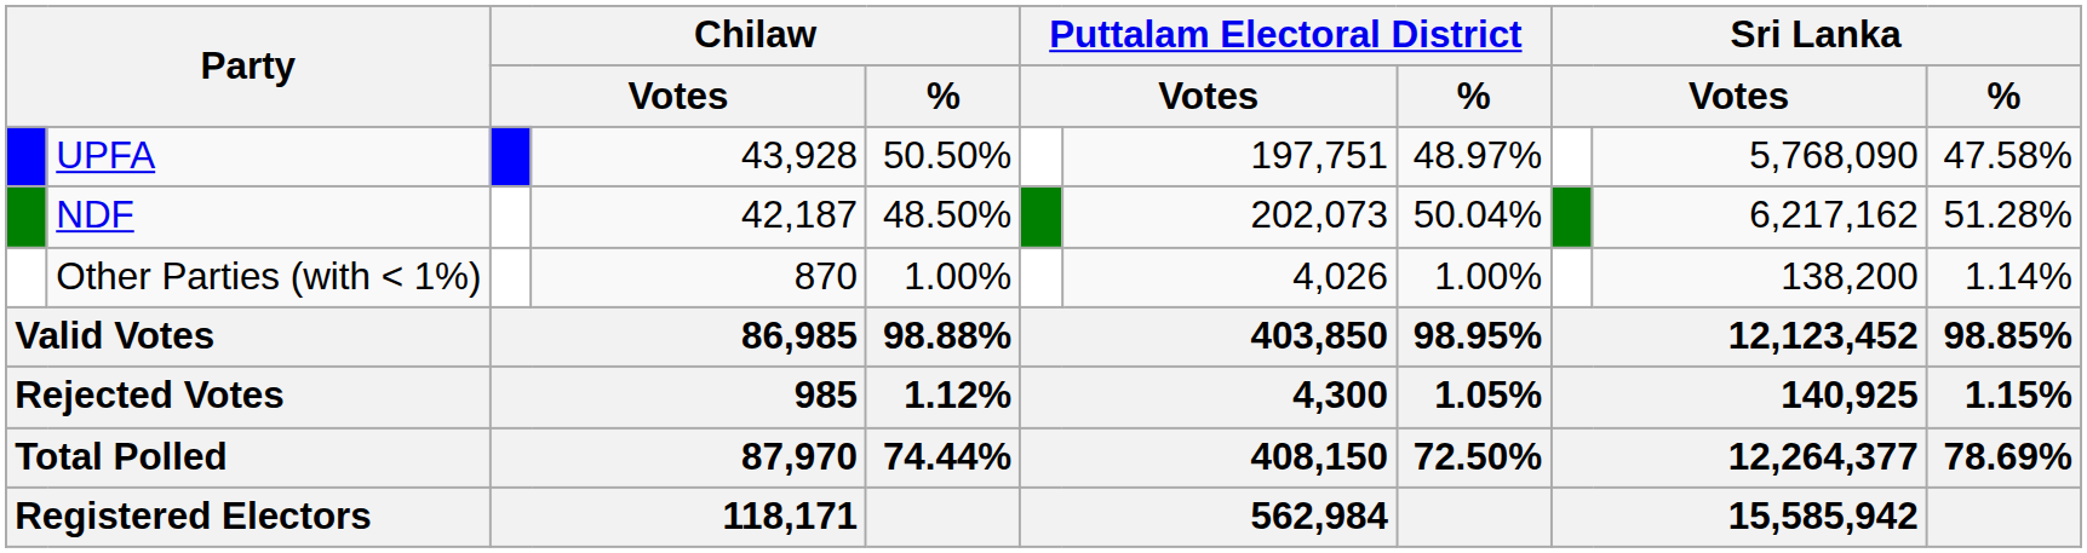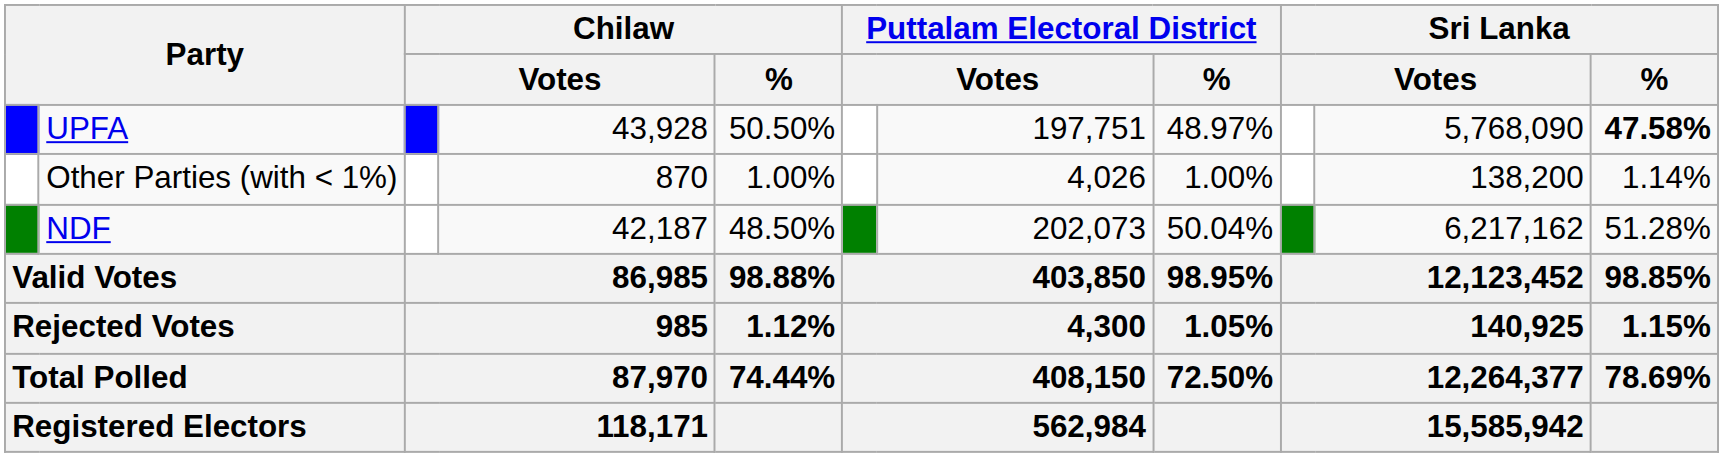UPFA | Sri Lanka / %: normal -> bold
rows swapped: NDF <-> Other Parties (with < 1%)
